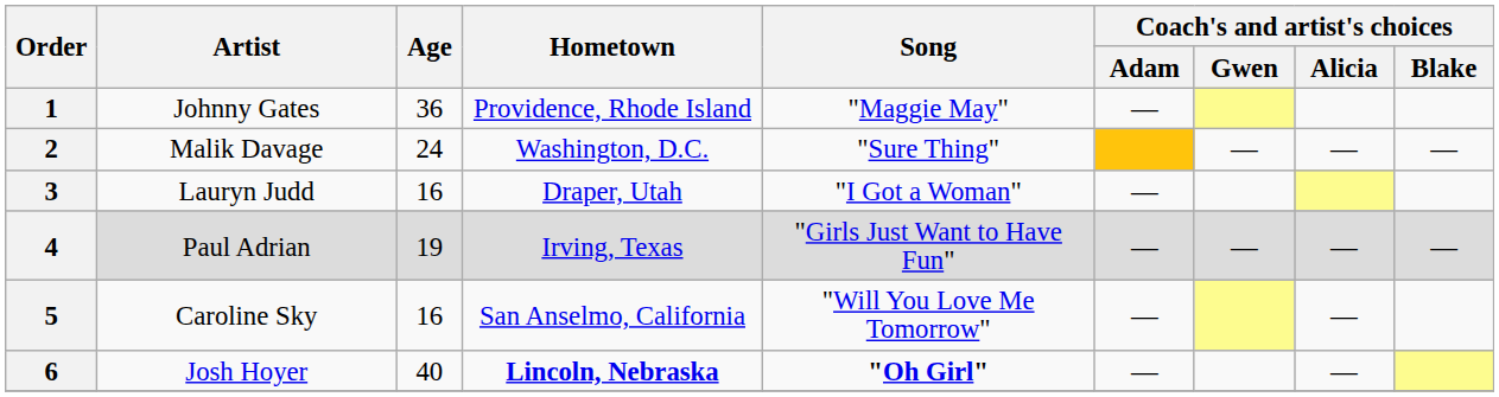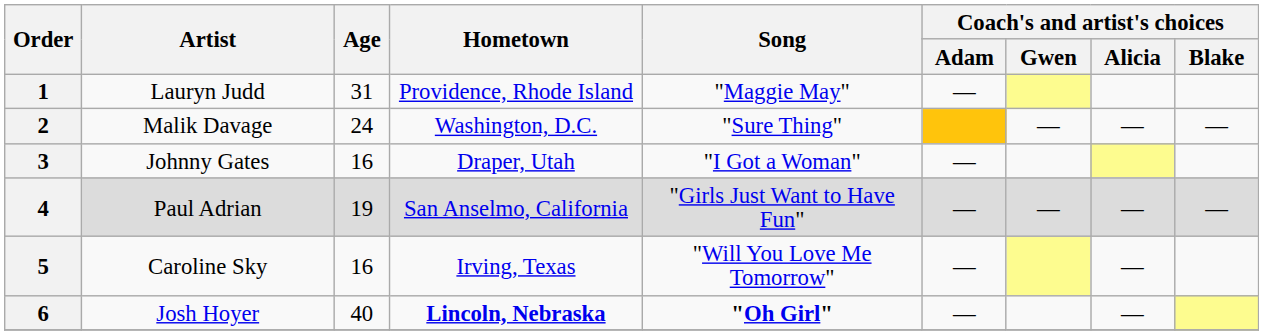1 | Artist: Johnny Gates -> Lauryn Judd
1 | Age: 36 -> 31
3 | Artist: Lauryn Judd -> Johnny Gates
4 | Hometown: Irving, Texas -> San Anselmo, California
5 | Hometown: San Anselmo, California -> Irving, Texas
